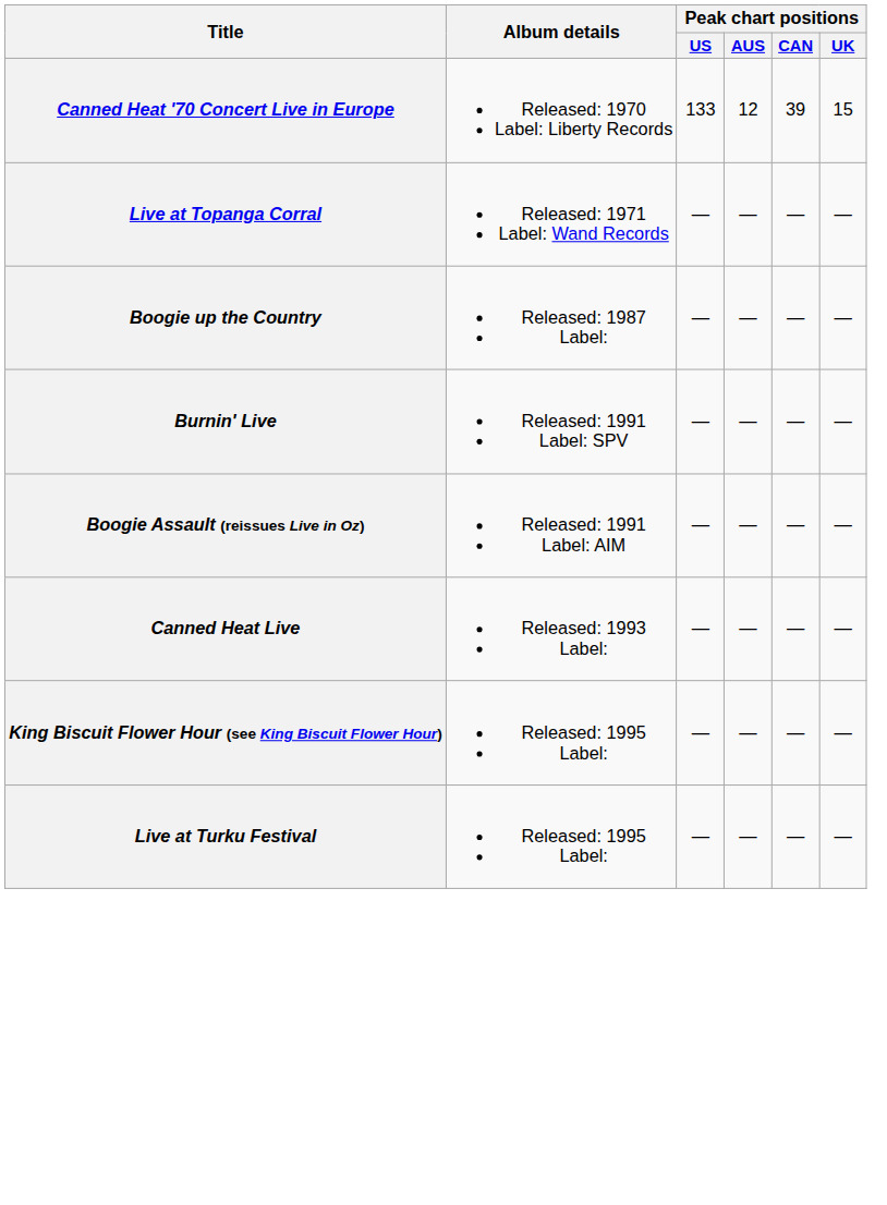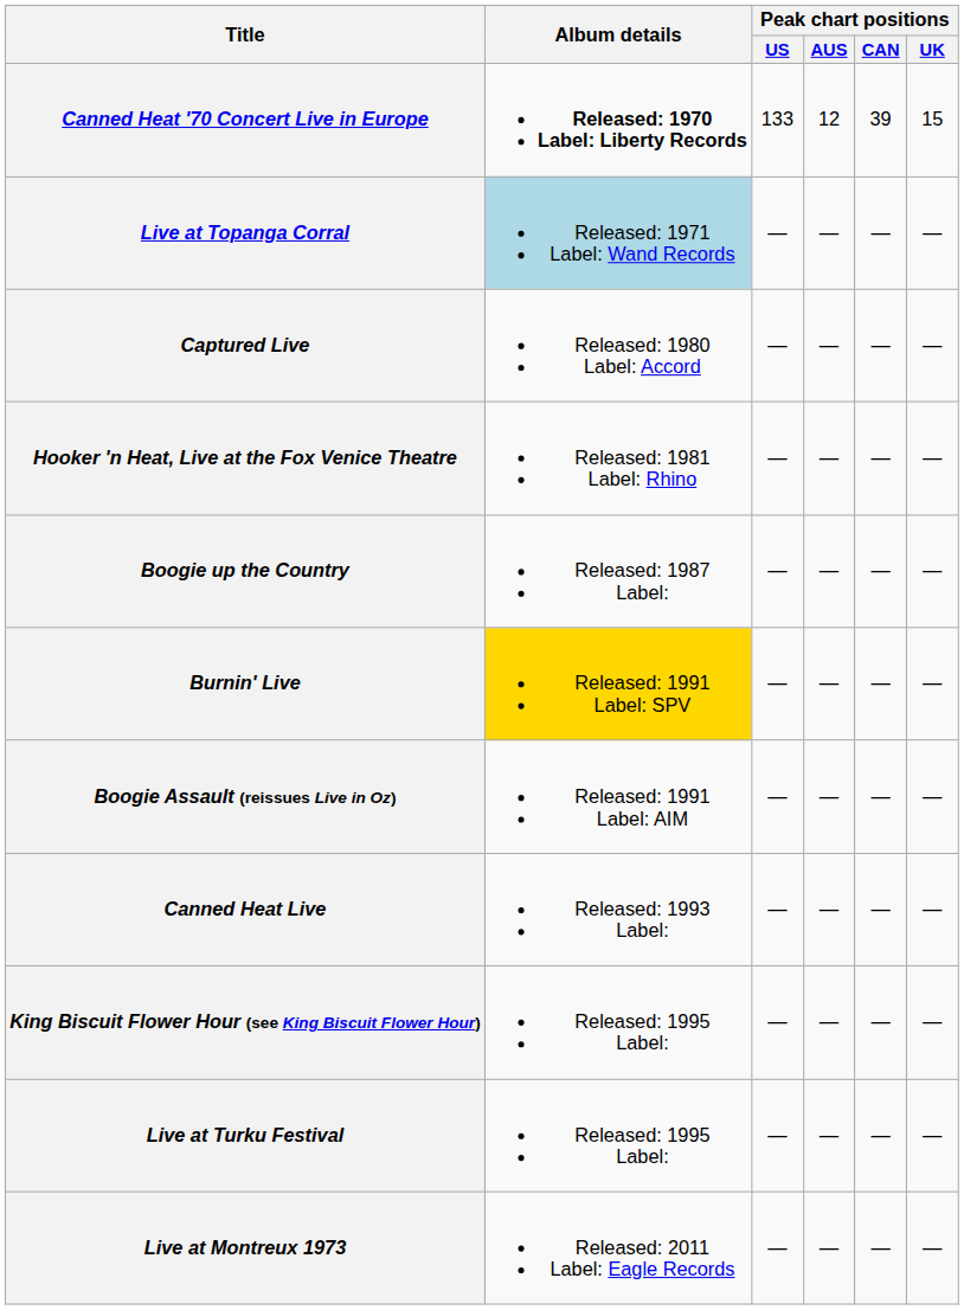Canned Heat '70 Concert Live in Europe | Album details: normal -> bold
Live at Topanga Corral | Album details: no background -> lightblue background
+ row: Captured Live | Released: 1980 Label: Accord | — | — | — | —
+ row: Hooker 'n Heat, Live at the Fox Venice Theatre | Released: 1981 Label: Rhino | — | — | — | —
Burnin' Live | Album details: no background -> gold background
+ row: Live at Montreux 1973 | Released: 2011 Label: Eagle Records | — | — | — | —
